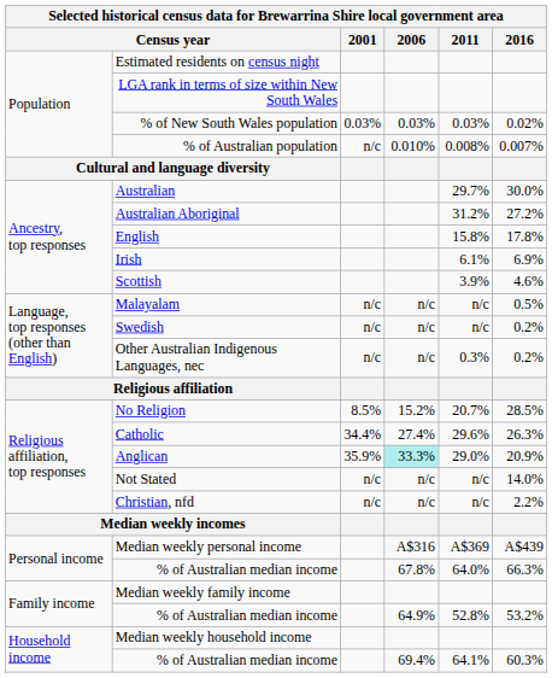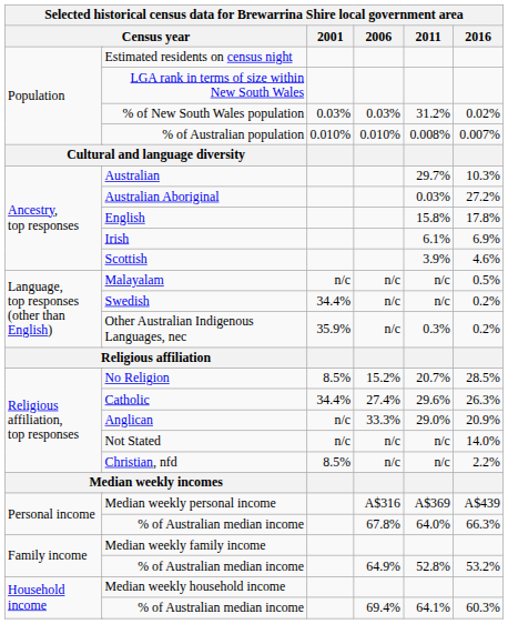% of New South Wales population | 2011: 0.03% -> 31.2%
% of Australian population | 2001: n/c -> 0.010%
Australian | 2016: 30.0% -> 10.3%
Australian Aboriginal | 2011: 31.2% -> 0.03%
Swedish | 2001: n/c -> 34.4%
Other Australian Indigenous Languages, nec | 2001: n/c -> 35.9%
Anglican | 2001: 35.9% -> n/c
Anglican | 2006: paleturquoise background -> no background
Christian, nfd | 2001: n/c -> 8.5%
